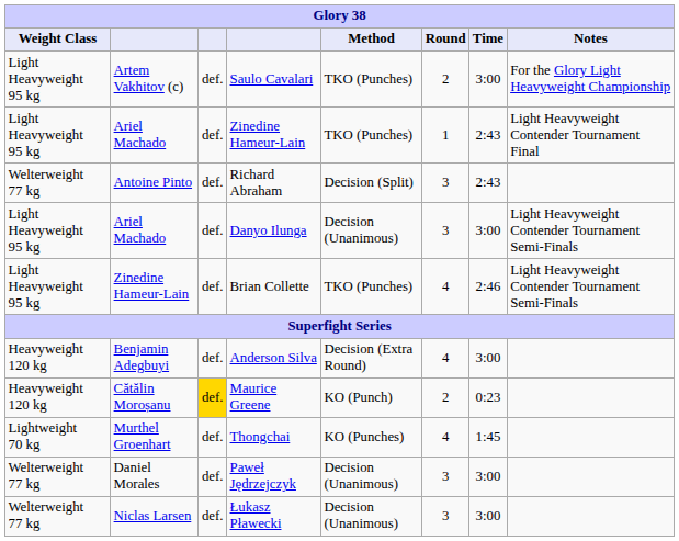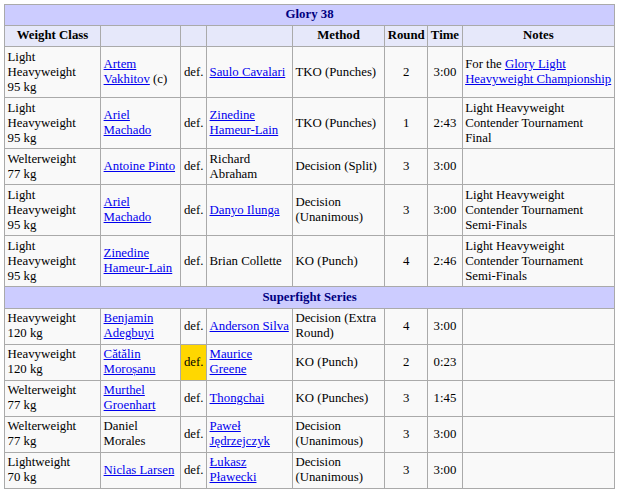Richard Abraham | Time: 2:43 -> 3:00
Brian Collette | Method: TKO (Punches) -> KO (Punch)
Thongchai | Weight Class: Lightweight 70 kg -> Welterweight 77 kg
Thongchai | Round: 4 -> 3
Łukasz Pławecki | Weight Class: Welterweight 77 kg -> Lightweight 70 kg
